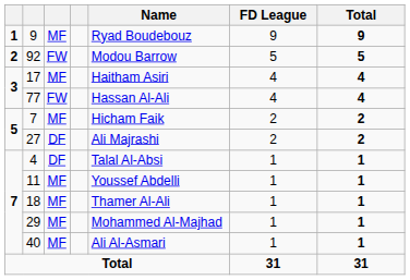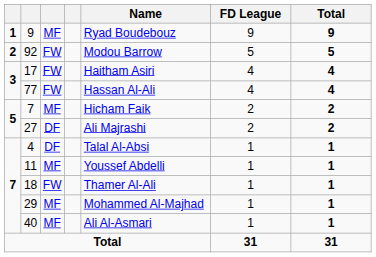17 | column 3: MF -> FW
18 | column 3: MF -> FW
